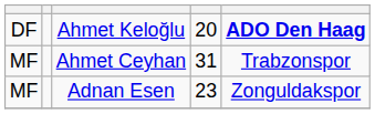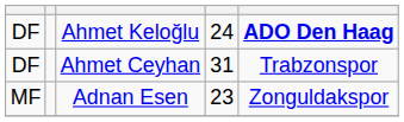Ahmet Keloğlu | column 4: 20 -> 24
Ahmet Ceyhan | column 1: MF -> DF
